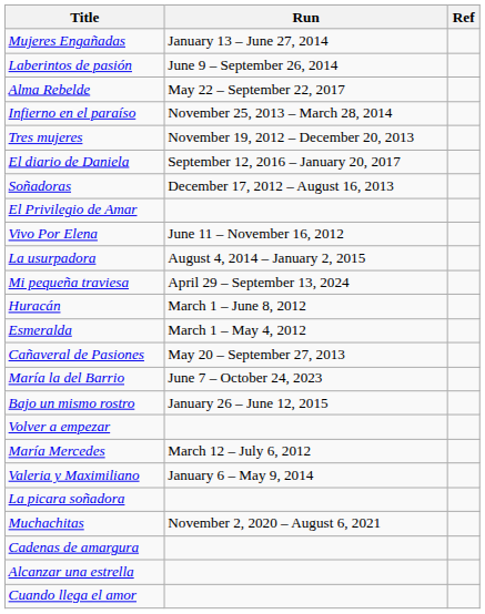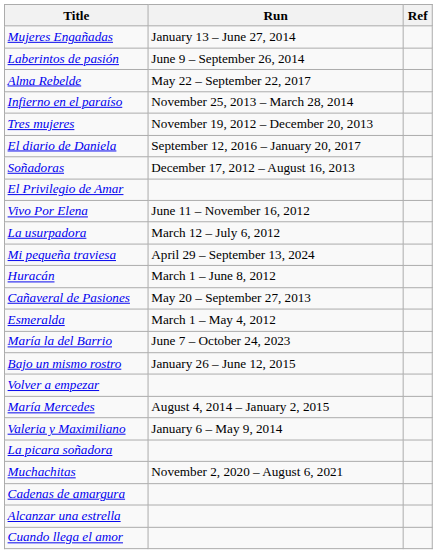La usurpadora | Run: August 4, 2014 – January 2, 2015 -> March 12 – July 6, 2012
rows swapped: Esmeralda <-> Cañaveral de Pasiones
María Mercedes | Run: March 12 – July 6, 2012 -> August 4, 2014 – January 2, 2015
